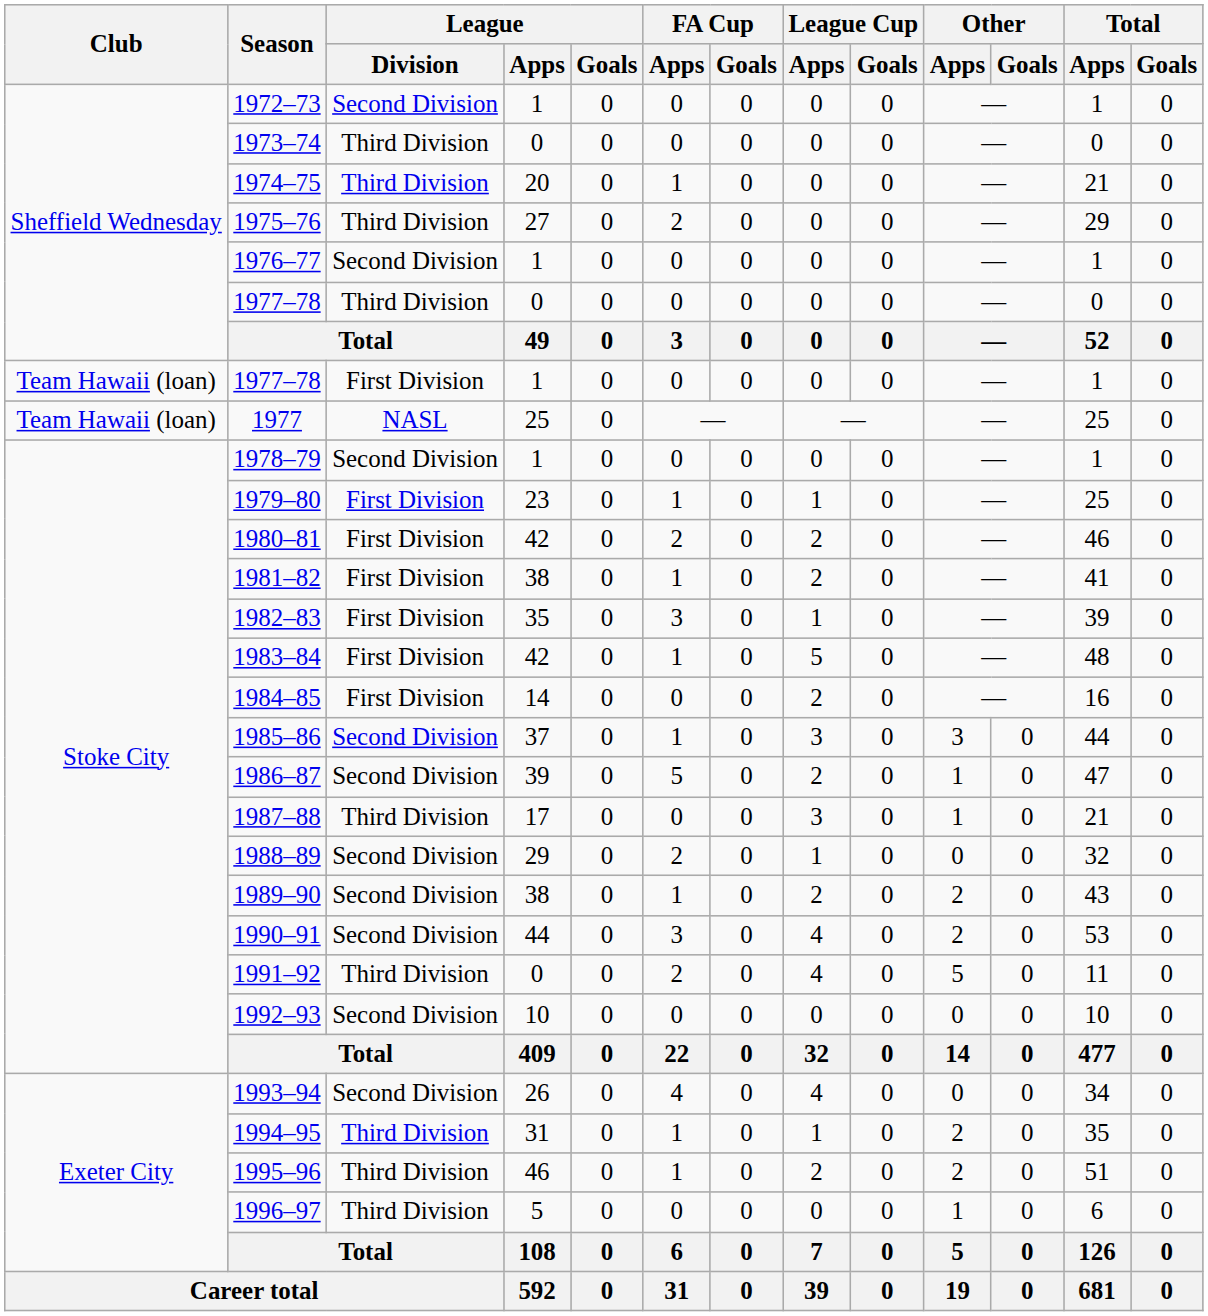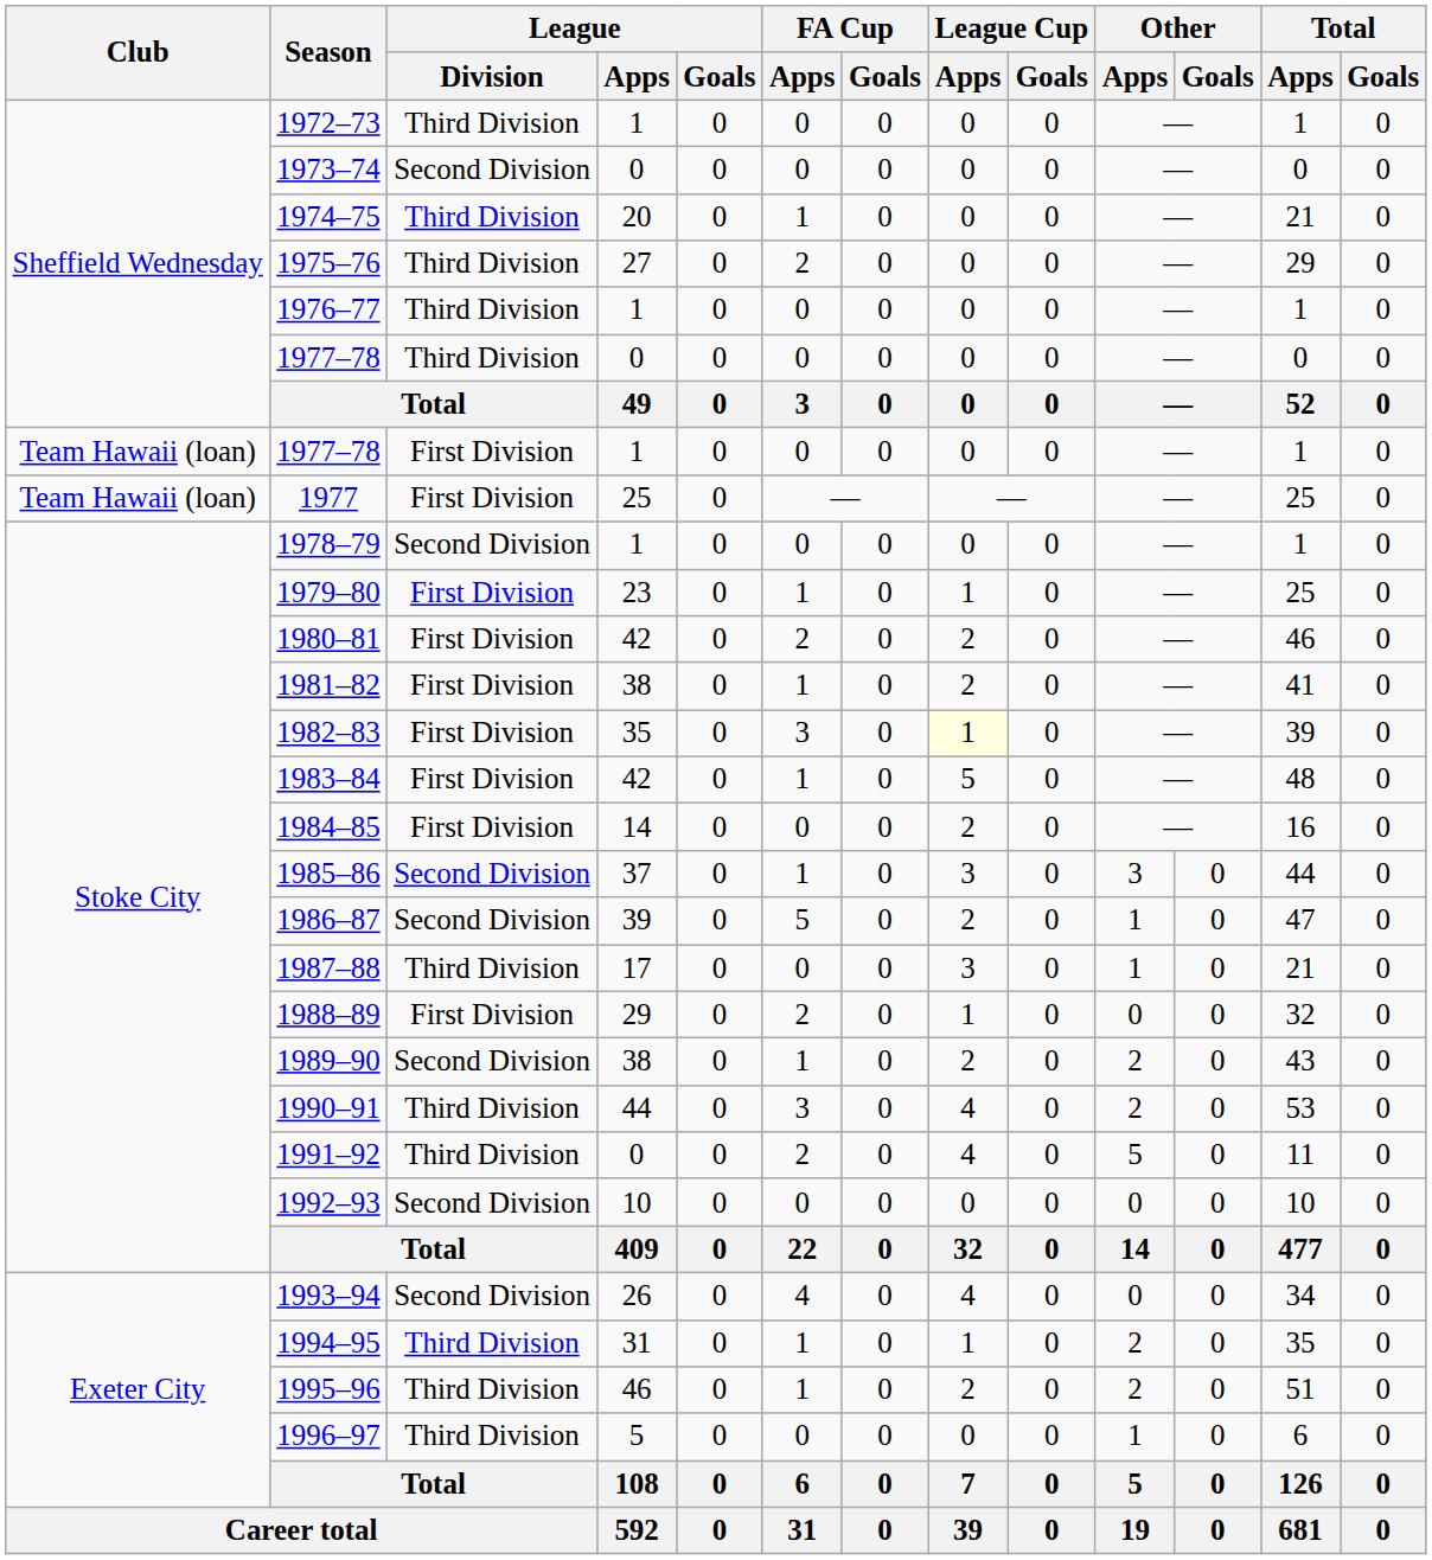1972–73 | League / Division: Second Division -> Third Division
1973–74 | League / Division: Third Division -> Second Division
1976–77 | League / Division: Second Division -> Third Division
1977 | League / Division: NASL -> First Division
1982–83 | League Cup / Apps: no background -> lightyellow background
1988–89 | League / Division: Second Division -> First Division
1990–91 | League / Division: Second Division -> Third Division
